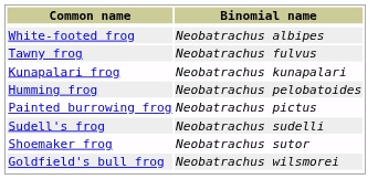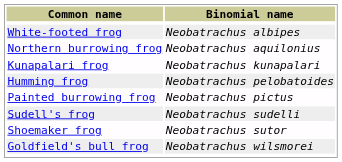+ row: Northern burrowing frog | Neobatrachus aquilonius
- row: Tawny frog | Neobatrachus fulvus
